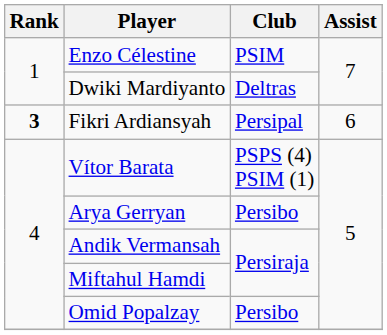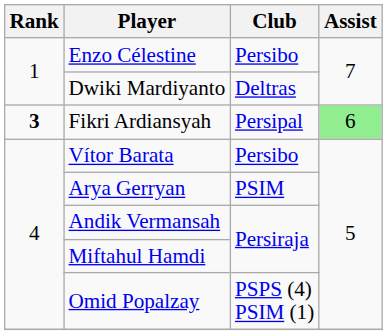Enzo Célestine | Club: PSIM -> Persibo
Fikri Ardiansyah | Assist: no background -> lightgreen background
Vítor Barata | Club: PSPS (4) PSIM (1) -> Persibo
Arya Gerryan | Club: Persibo -> PSIM
Omid Popalzay | Club: Persibo -> PSPS (4) PSIM (1)
